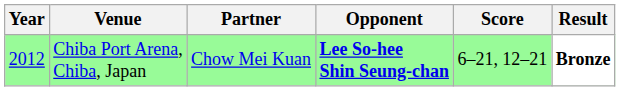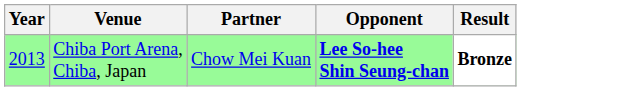- column: Score | 6–21, 12–21
Chiba Port Arena, Chiba, Japan | Year: 2012 -> 2013
